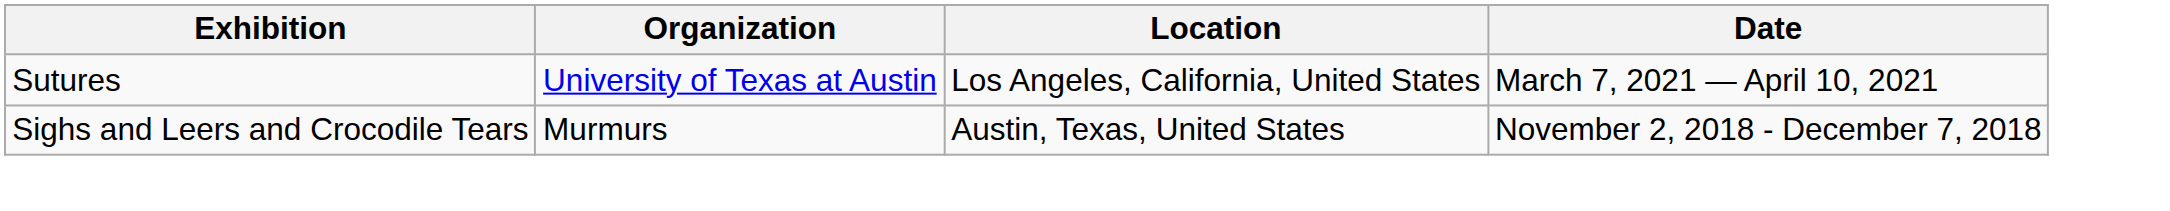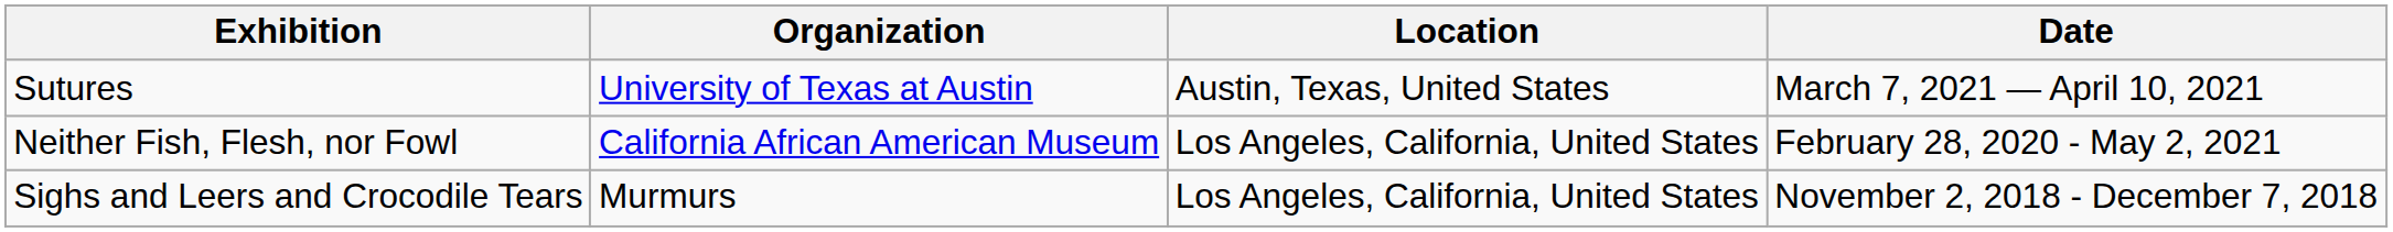Sutures | Location: Los Angeles, California, United States -> Austin, Texas, United States
+ row: Neither Fish, Flesh, nor Fowl | California African American Museum | Los Angeles, California, United States | February 28, 2020 - May 2, 2021
Sighs and Leers and Crocodile Tears | Location: Austin, Texas, United States -> Los Angeles, California, United States
